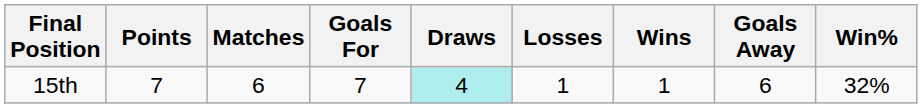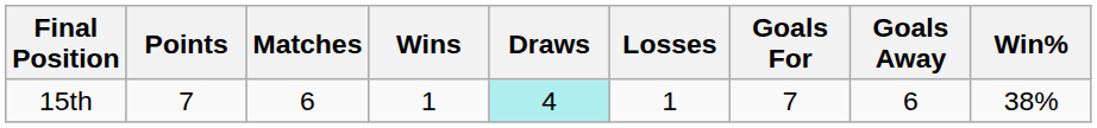columns swapped: Wins <-> Goals For
15th | Win%: 32% -> 38%
